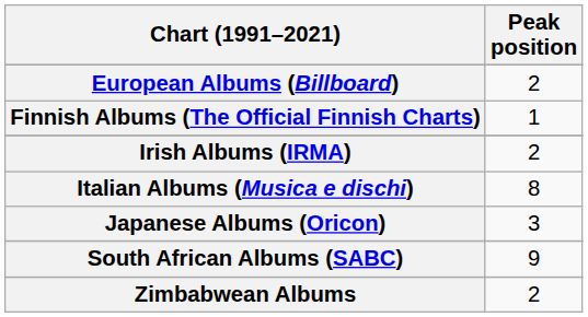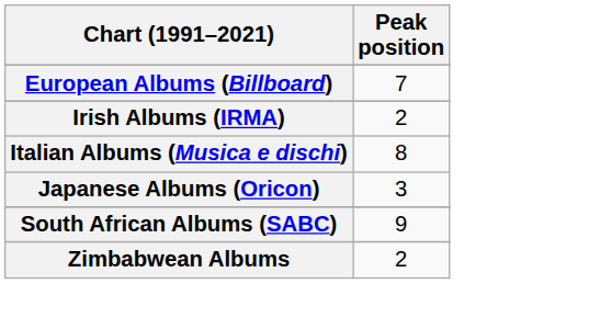European Albums (Billboard) | Peak position: 2 -> 7
- row: Finnish Albums (The Official Finnish Charts) | 1
